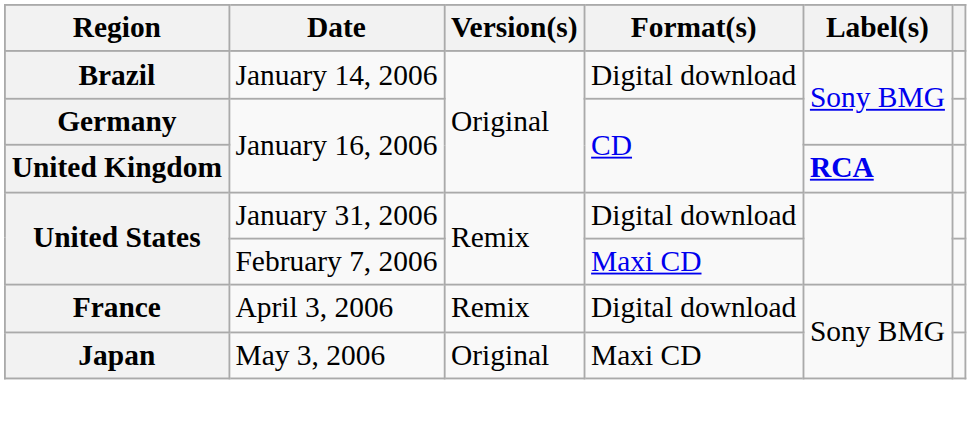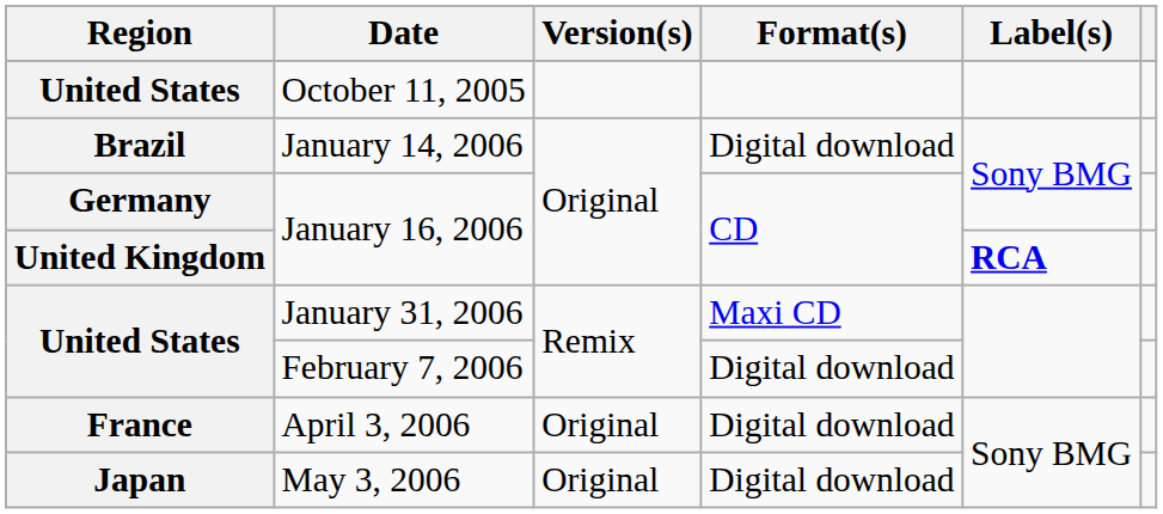+ row: United States | October 11, 2005
January 31, 2006 | Format(s): Digital download -> Maxi CD
February 7, 2006 | Format(s): Maxi CD -> Digital download
April 3, 2006 | Version(s): Remix -> Original
May 3, 2006 | Format(s): Maxi CD -> Digital download
